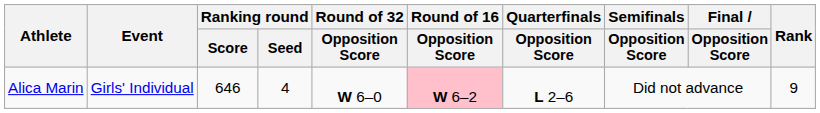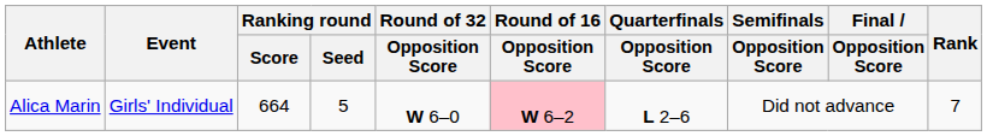Alica Marin | Ranking round / Score: 646 -> 664
Alica Marin | Ranking round / Seed: 4 -> 5
Alica Marin | Rank: 9 -> 7
